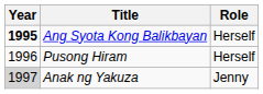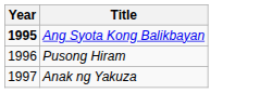- column: Role | Herself | Herself | Jenny
Anak ng Yakuza | Year: lightgrey background -> no background
